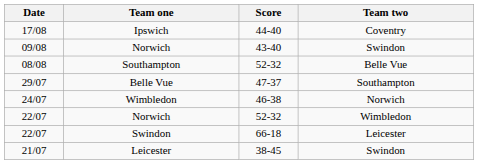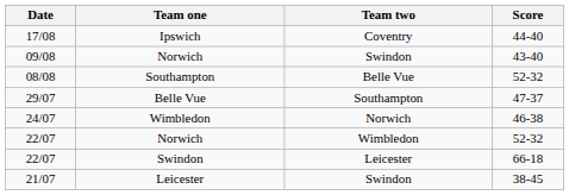columns swapped: Score <-> Team two
